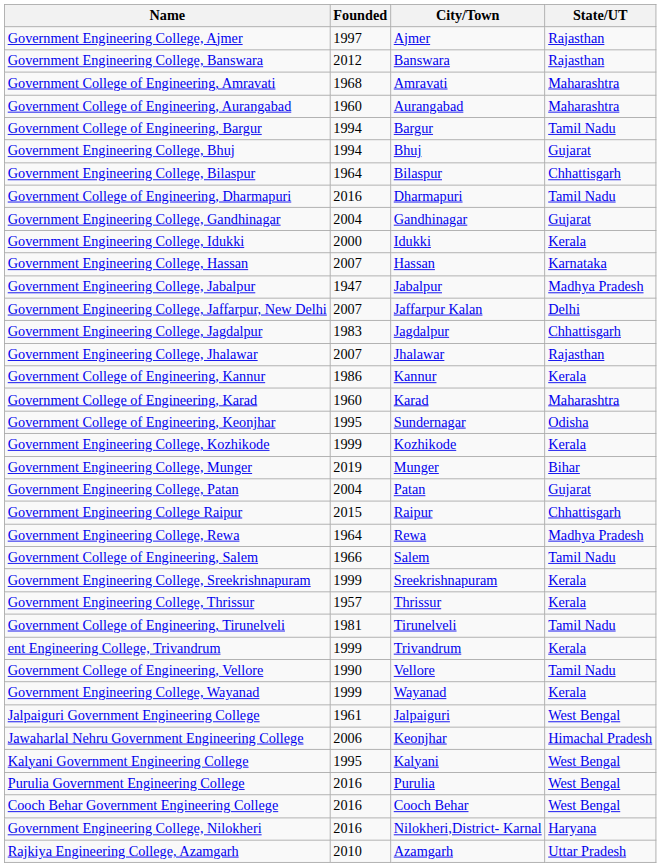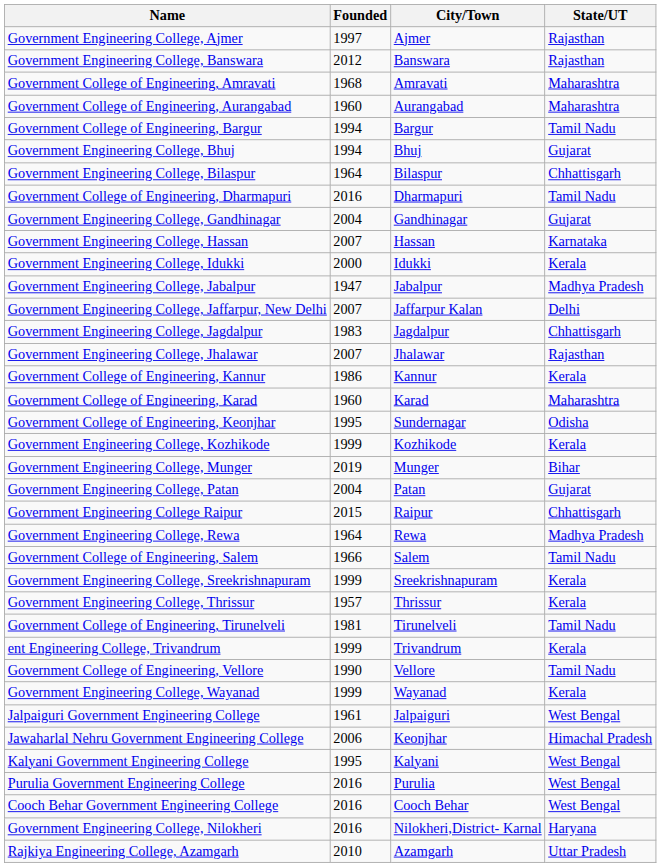rows swapped: Government Engineering College, Hassan <-> Government Engineering College, Idukki
